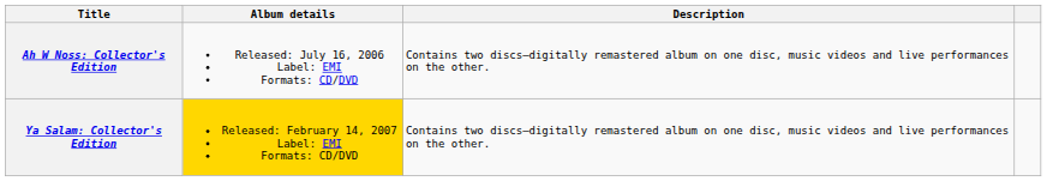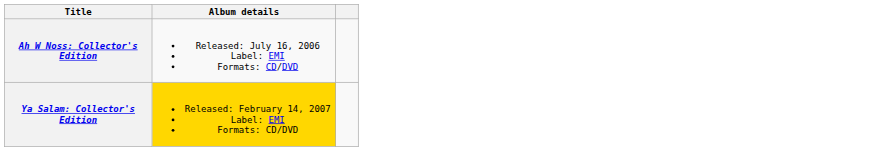- column: Description | Contains two discs—digitally remastered album on one disc, music videos and live performances on the other. | Contains two discs—digitally remastered album on one disc, music videos and live performances on the other.
